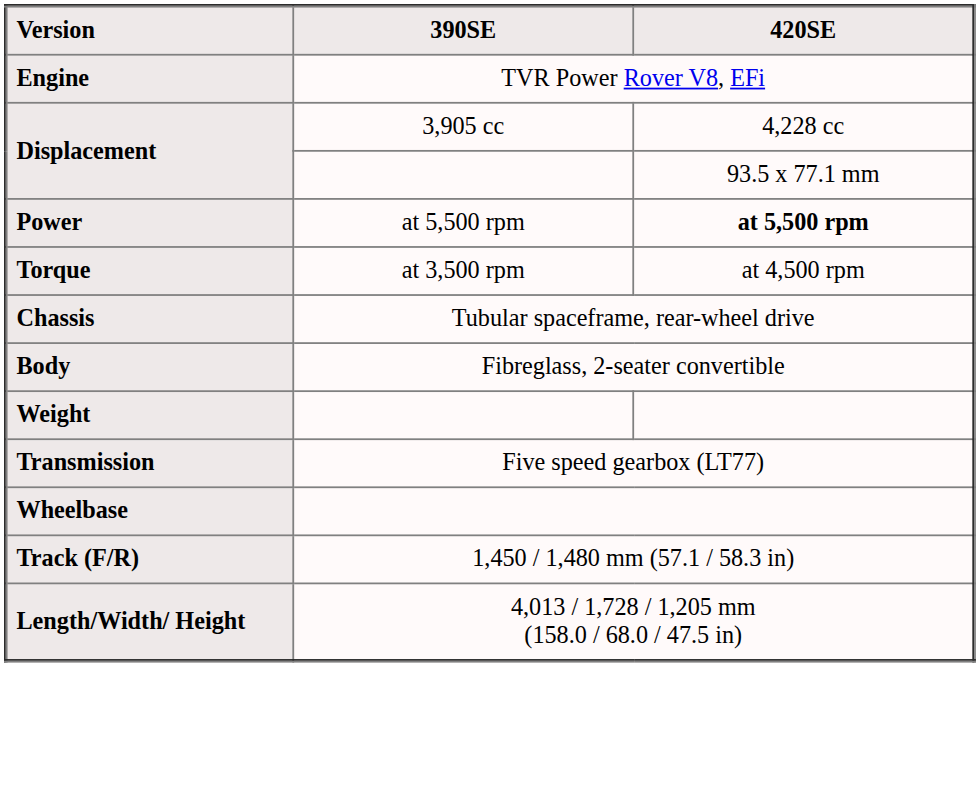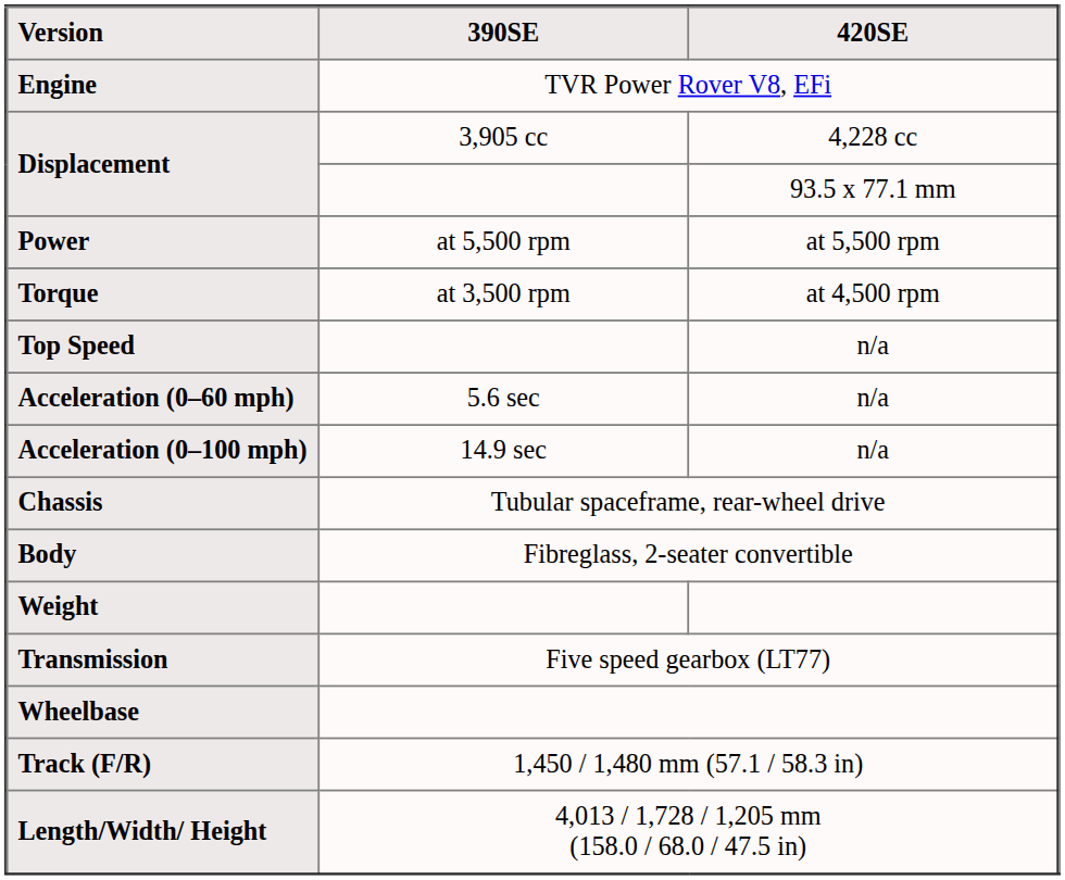Power | 420SE: bold -> normal
+ row: Top Speed | n/a
+ row: Acceleration (0–60 mph) | 5.6 sec | n/a
+ row: Acceleration (0–100 mph) | 14.9 sec | n/a
